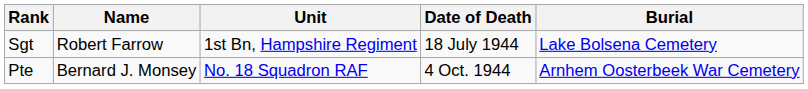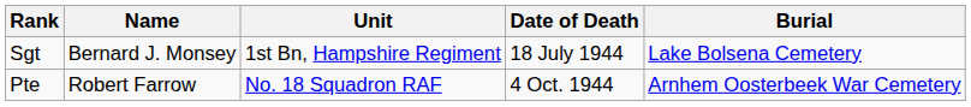Sgt | Name: Robert Farrow -> Bernard J. Monsey
Pte | Name: Bernard J. Monsey -> Robert Farrow
